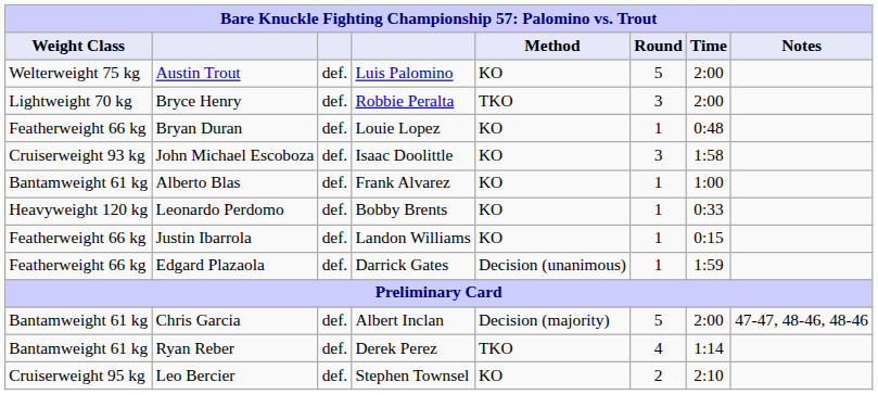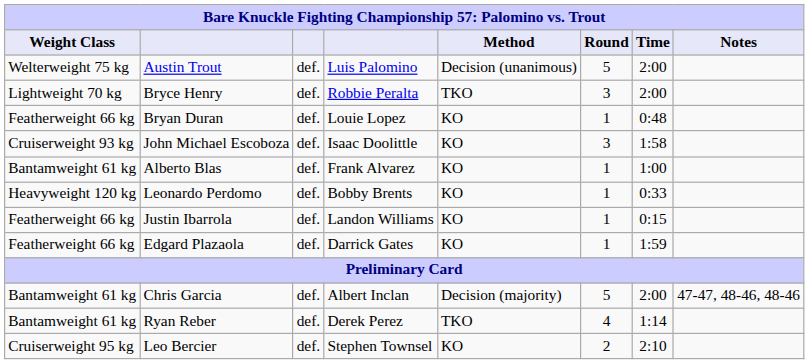Austin Trout | Method: KO -> Decision (unanimous)
Edgard Plazaola | Method: Decision (unanimous) -> KO
